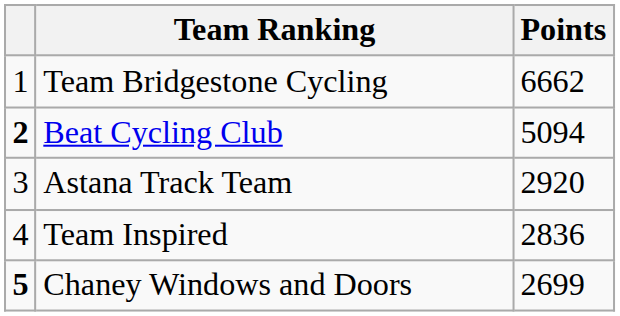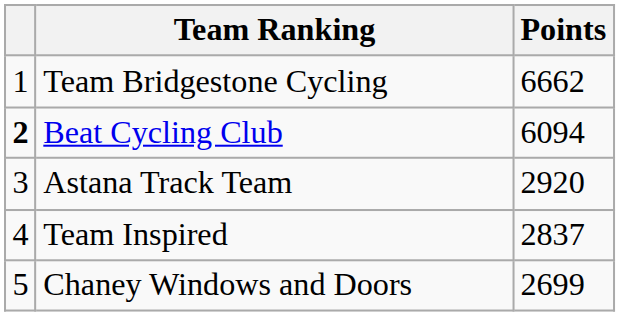Beat Cycling Club | Points: 5094 -> 6094
Team Inspired | Points: 2836 -> 2837
Chaney Windows and Doors | column 1: bold -> normal
